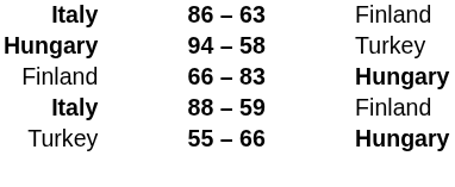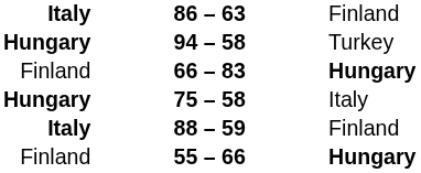+ row: Hungary | 75 – 58 | Italy
55 – 66 | column 1: Turkey -> Finland
